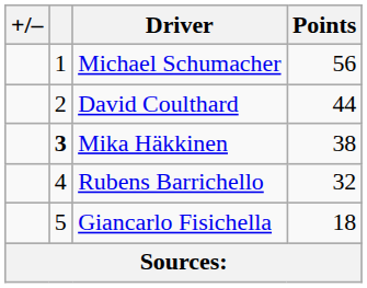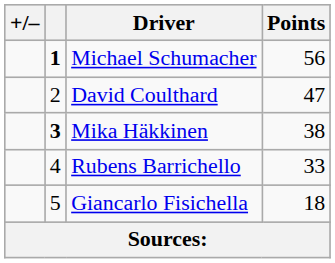Michael Schumacher | column 2: normal -> bold
David Coulthard | Points: 44 -> 47
Rubens Barrichello | Points: 32 -> 33
